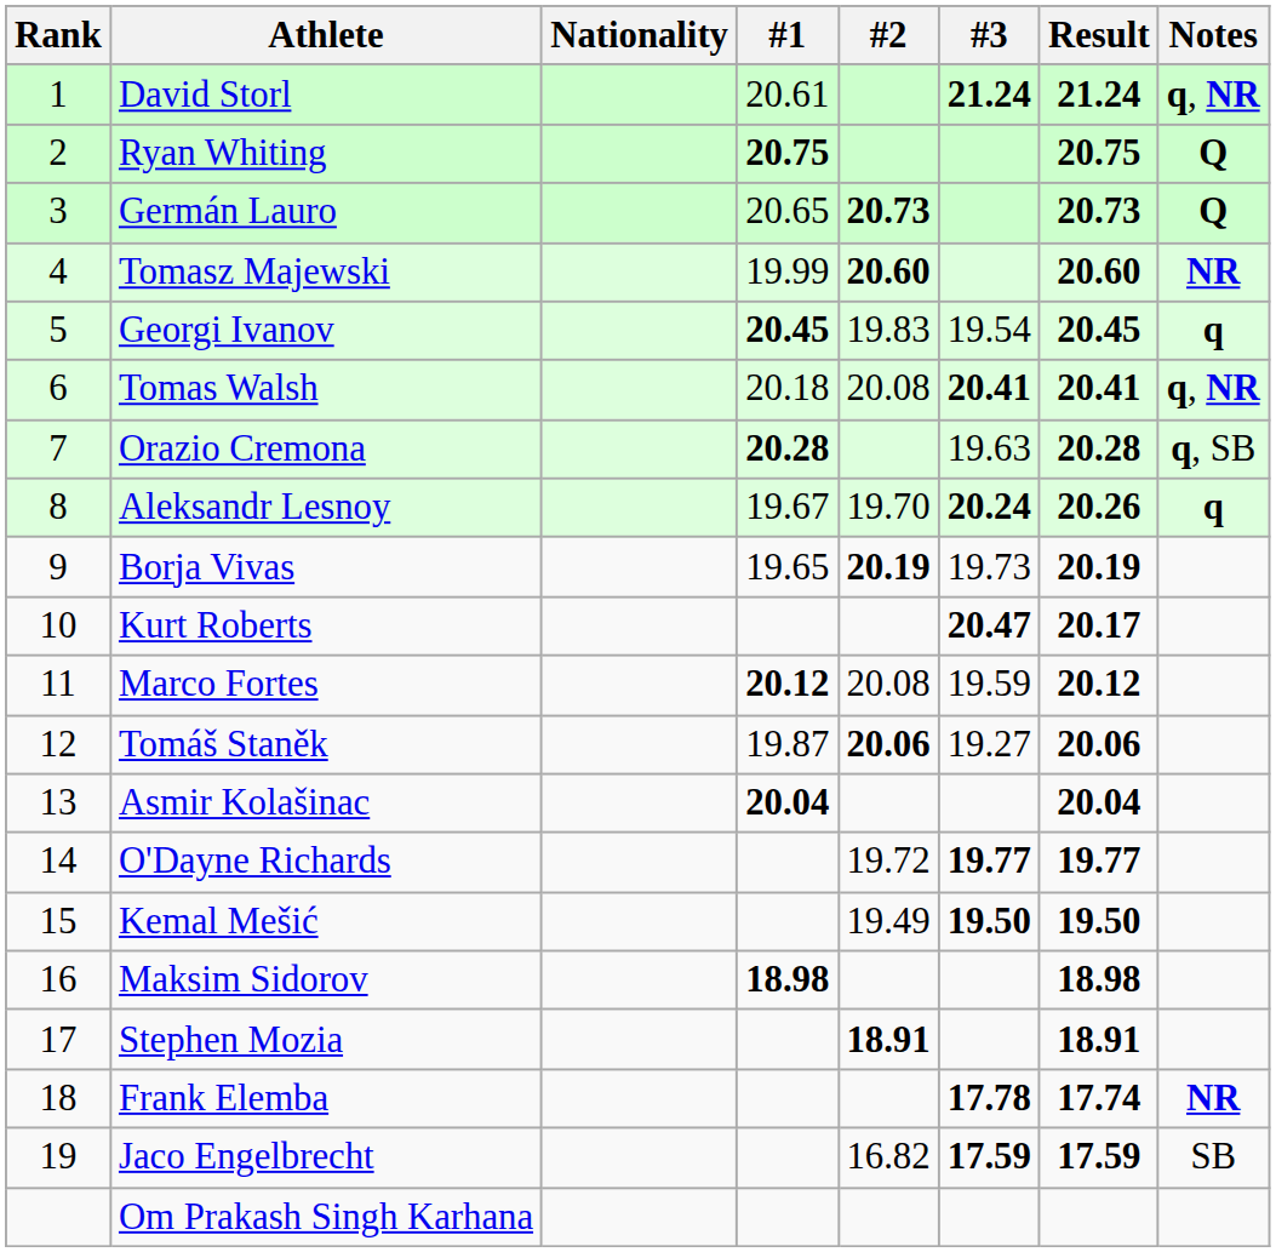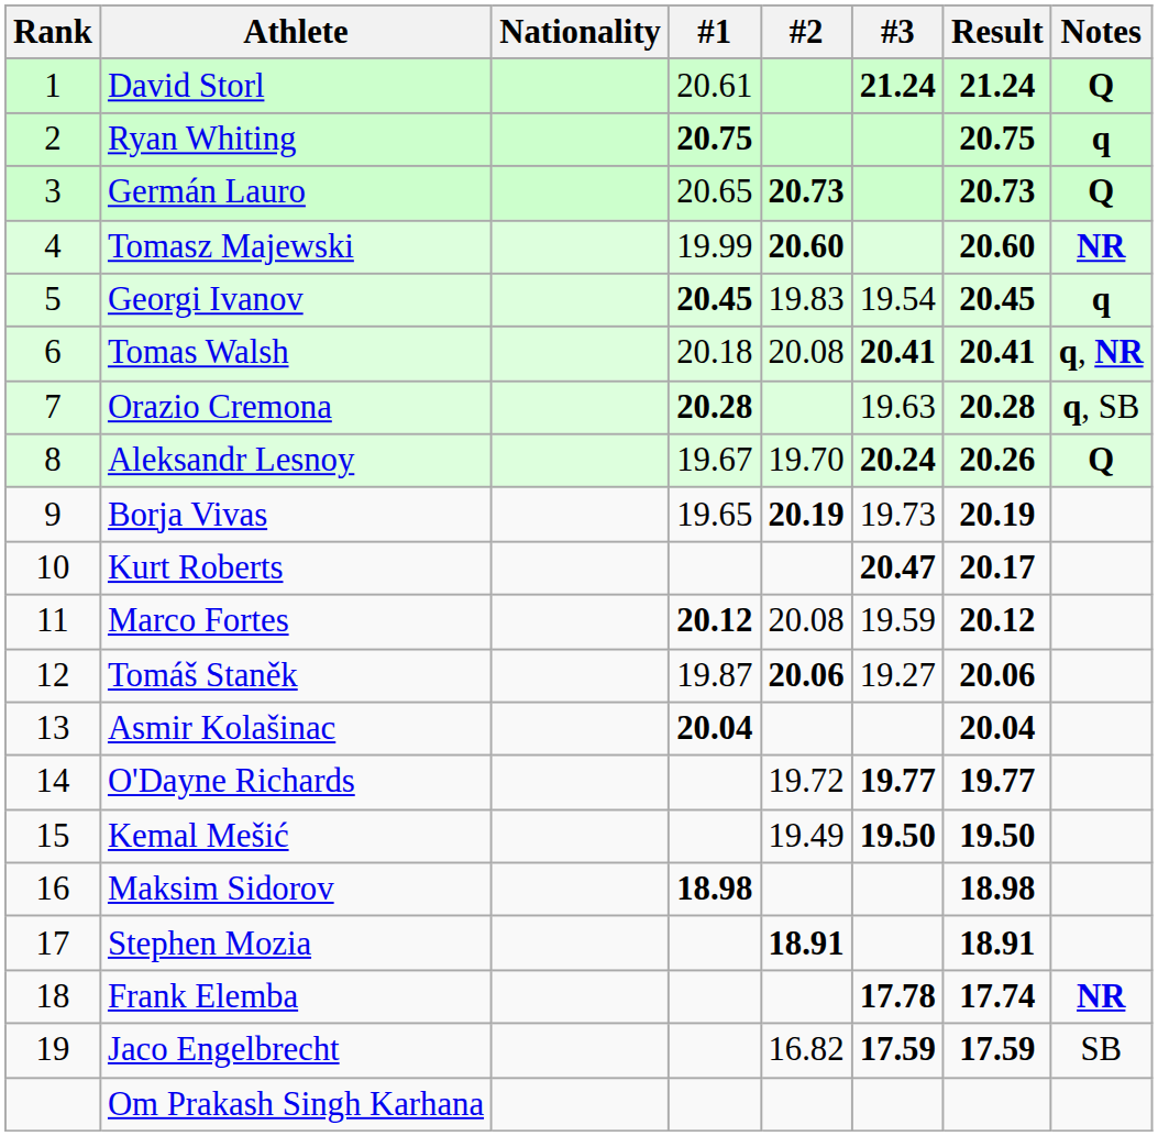David Storl | Notes: q, NR -> Q
Ryan Whiting | Notes: Q -> q
Aleksandr Lesnoy | Notes: q -> Q
